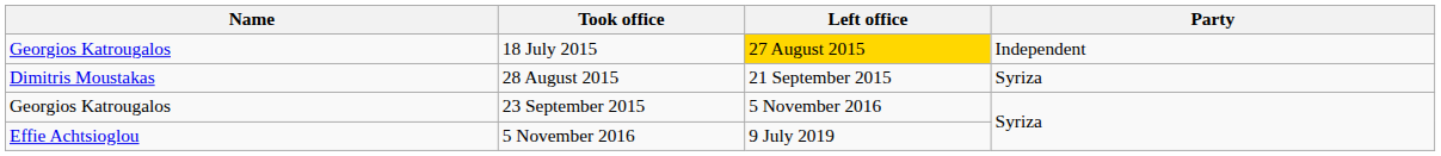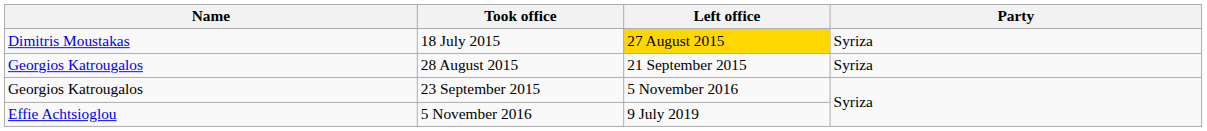18 July 2015 | Name: Georgios Katrougalos -> Dimitris Moustakas
18 July 2015 | Party: Independent -> Syriza
28 August 2015 | Name: Dimitris Moustakas -> Georgios Katrougalos
